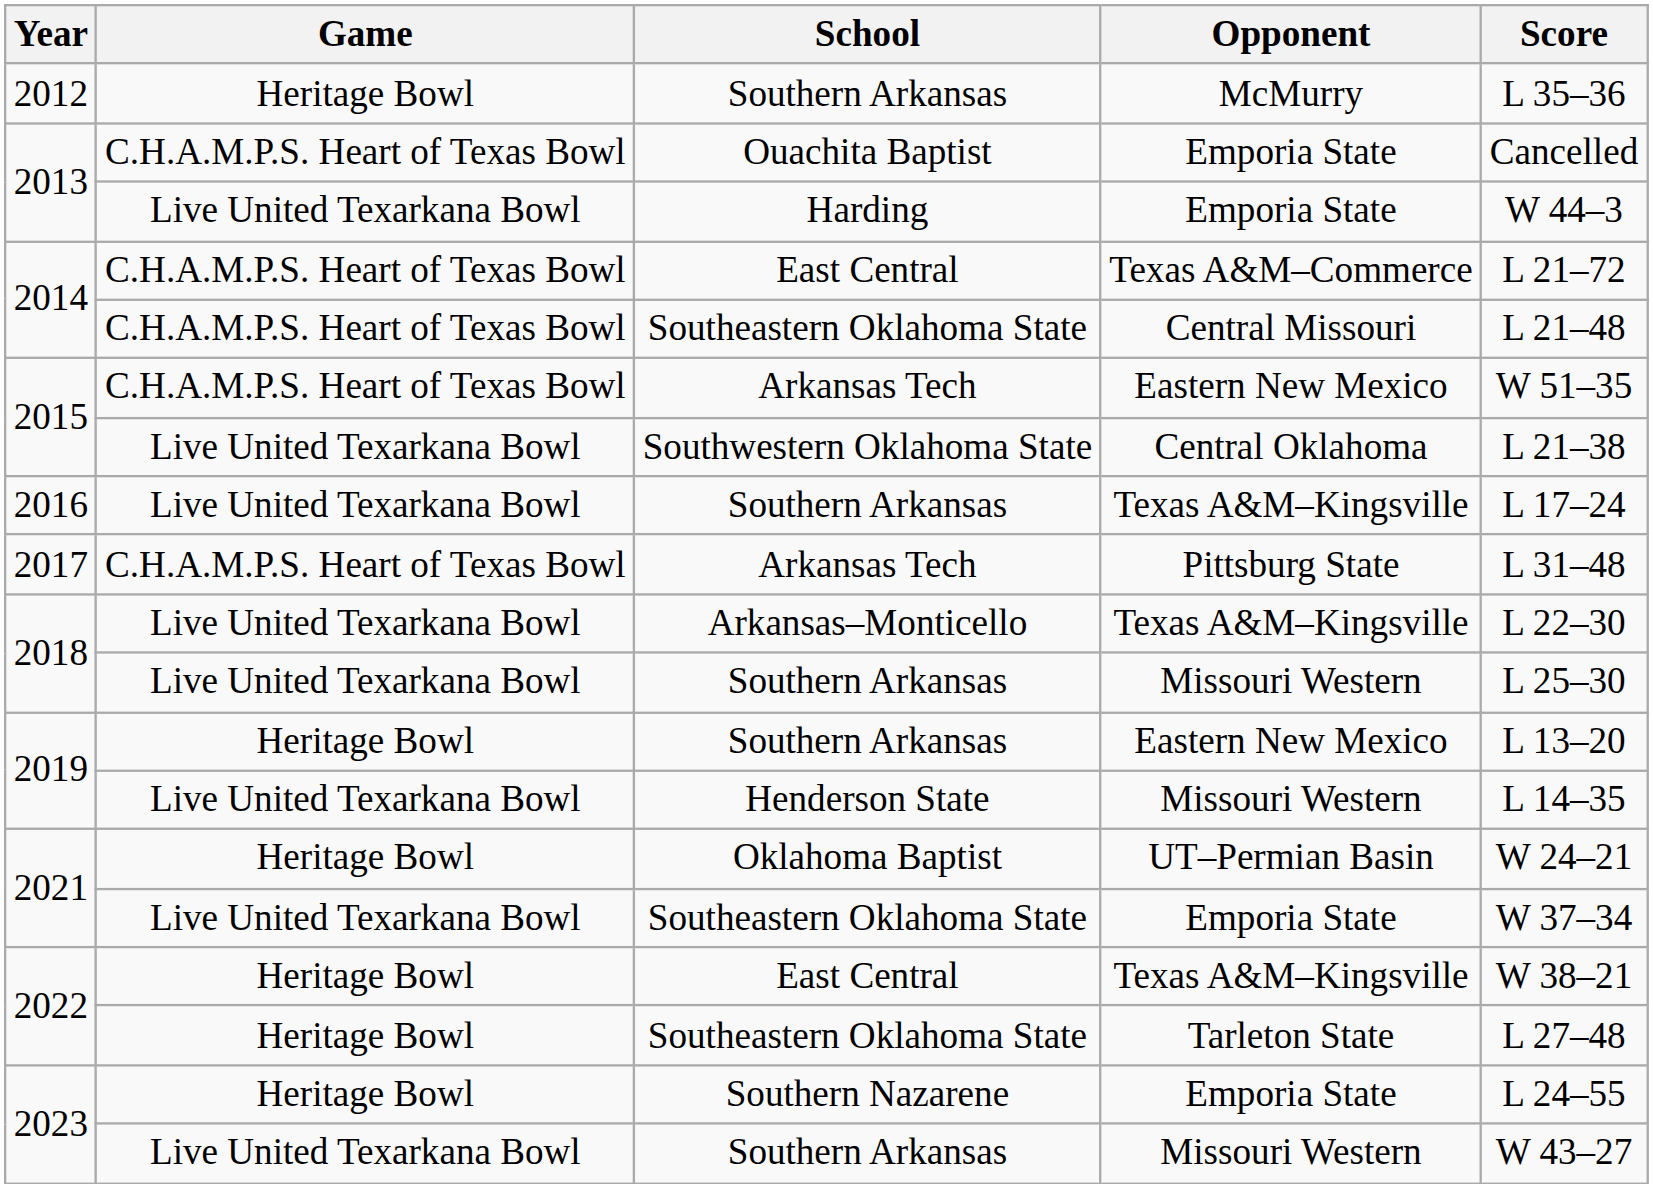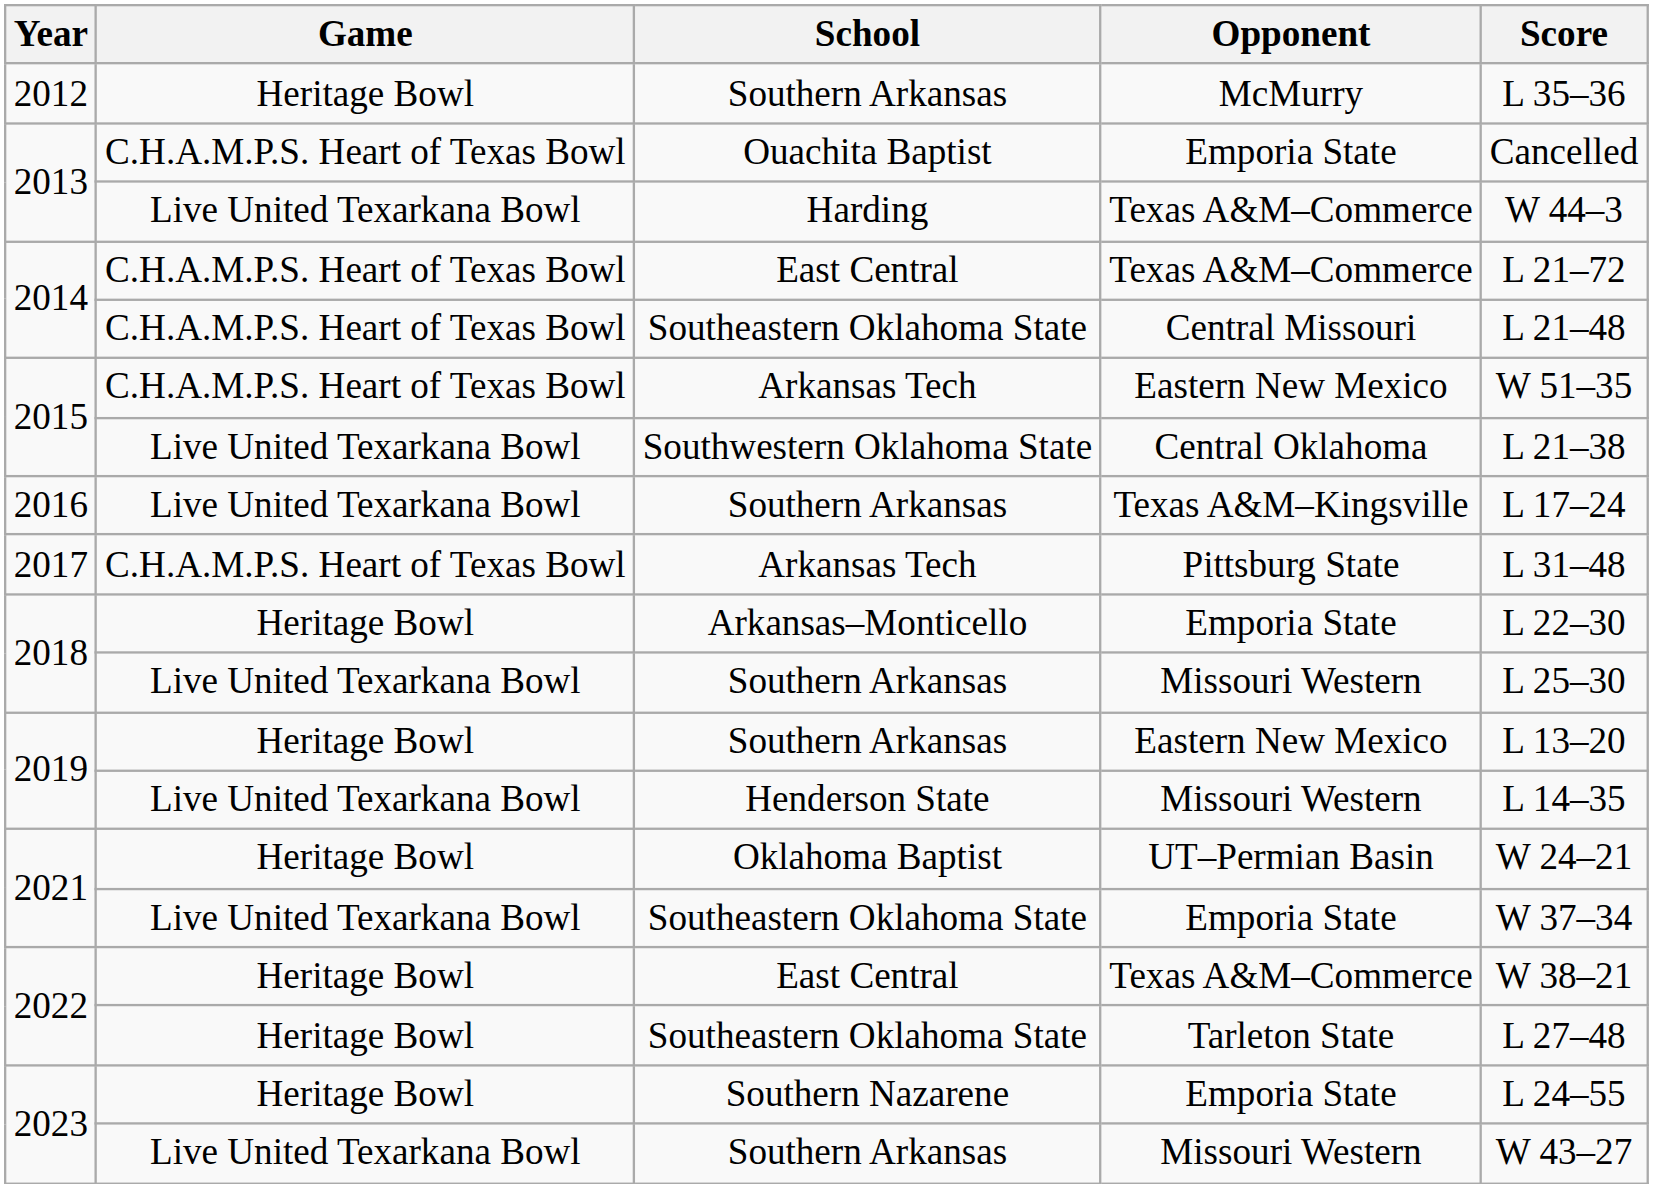2013 / Harding | Opponent: Emporia State -> Texas A&M–Commerce
2018 / Arkansas–Monticello | Game: Live United Texarkana Bowl -> Heritage Bowl
2018 / Arkansas–Monticello | Opponent: Texas A&M–Kingsville -> Emporia State
2022 / East Central | Opponent: Texas A&M–Kingsville -> Texas A&M–Commerce
